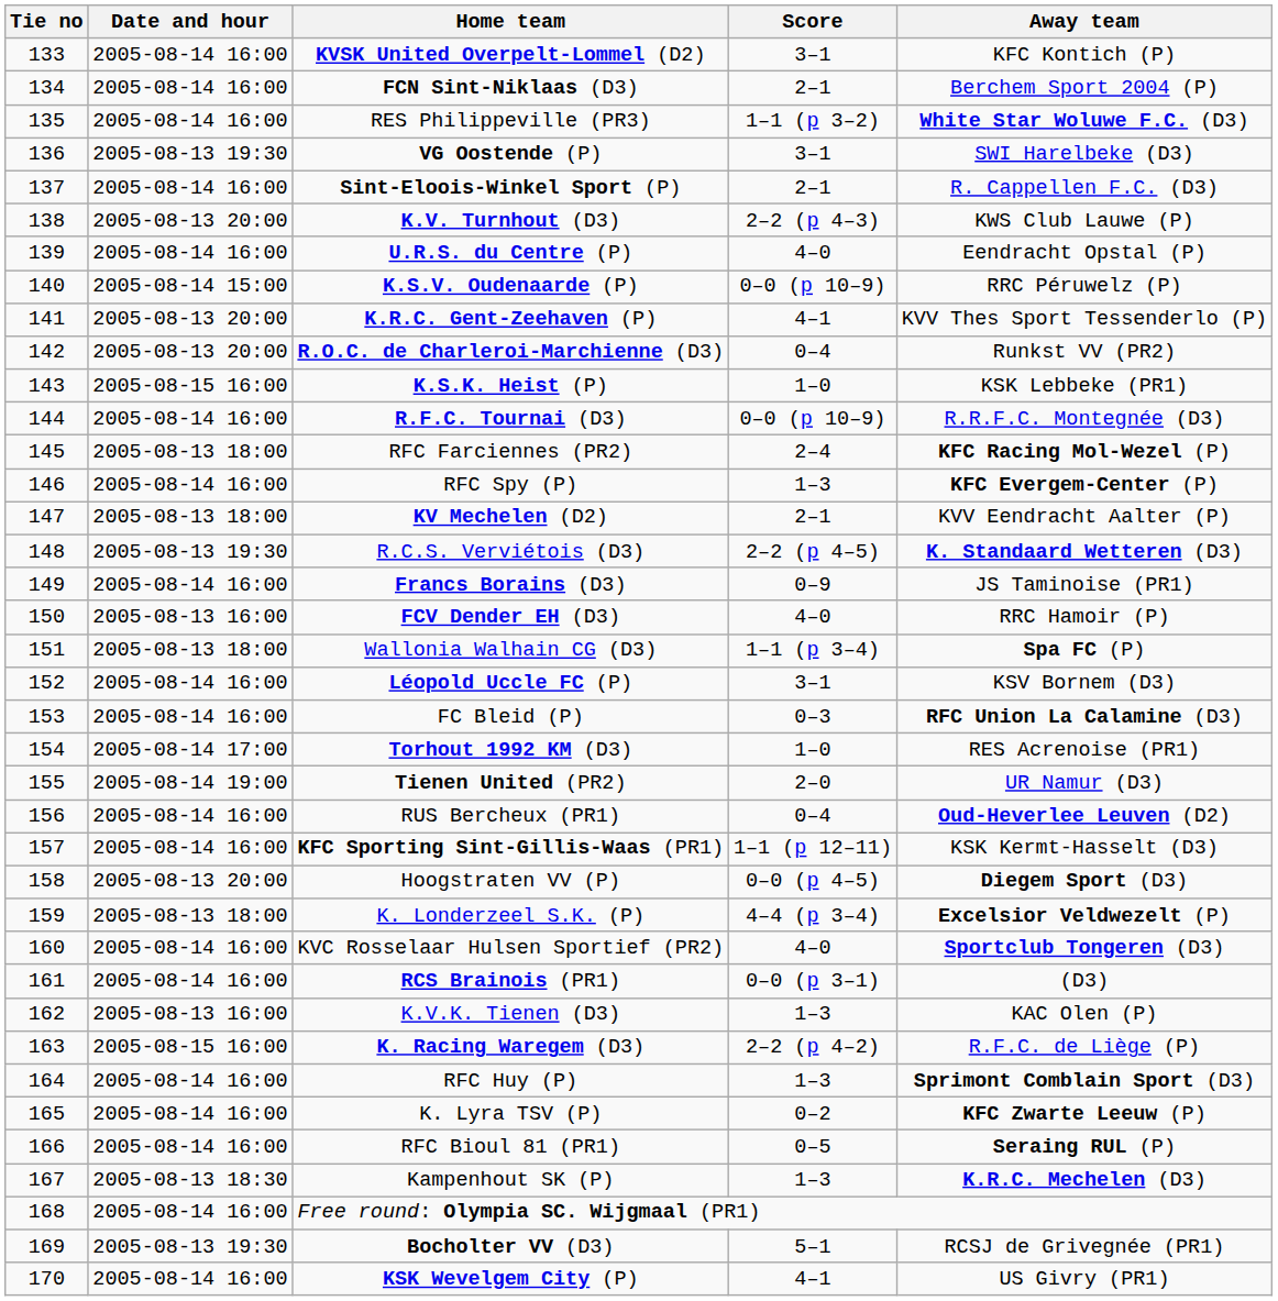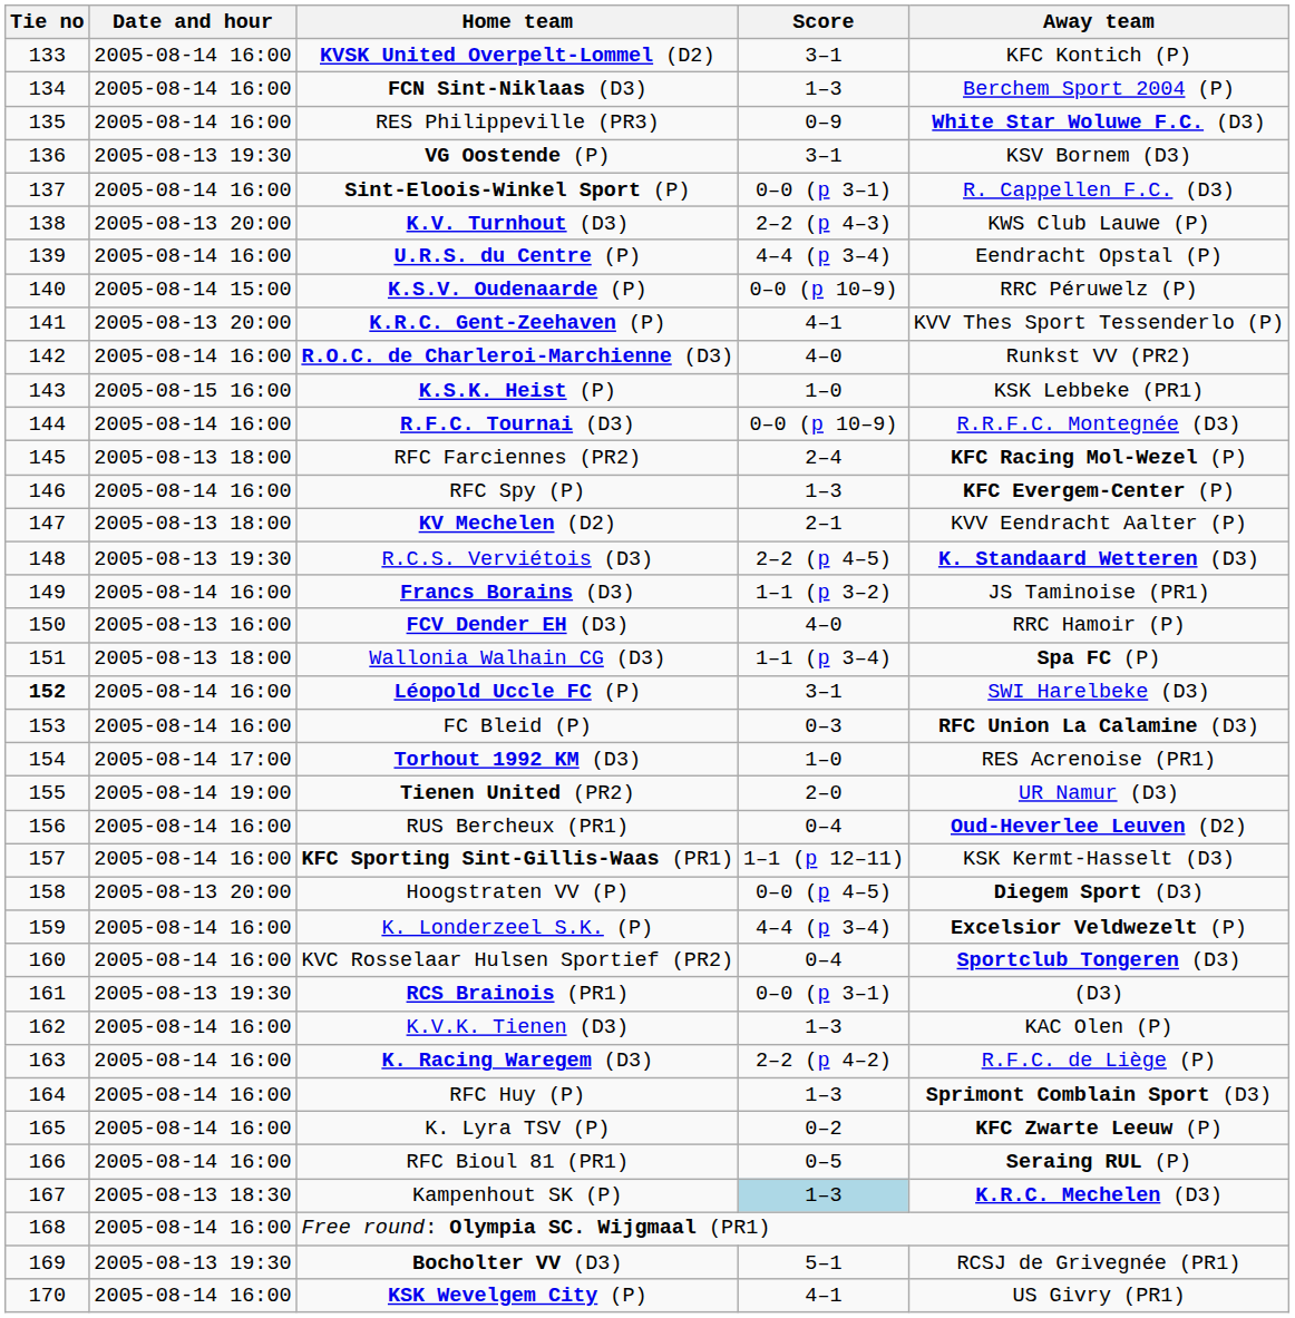FCN Sint-Niklaas (D3) | Score: 2–1 -> 1–3
RES Philippeville (PR3) | Score: 1–1 (p 3–2) -> 0–9
VG Oostende (P) | Away team: SWI Harelbeke (D3) -> KSV Bornem (D3)
Sint-Eloois-Winkel Sport (P) | Score: 2–1 -> 0–0 (p 3–1)
U.R.S. du Centre (P) | Score: 4–0 -> 4–4 (p 3–4)
R.O.C. de Charleroi-Marchienne (D3) | Date and hour: 2005-08-13 20:00 -> 2005-08-14 16:00
R.O.C. de Charleroi-Marchienne (D3) | Score: 0–4 -> 4–0
Francs Borains (D3) | Score: 0–9 -> 1–1 (p 3–2)
Léopold Uccle FC (P) | Tie no: normal -> bold
Léopold Uccle FC (P) | Away team: KSV Bornem (D3) -> SWI Harelbeke (D3)
K. Londerzeel S.K. (P) | Date and hour: 2005-08-13 18:00 -> 2005-08-14 16:00
KVC Rosselaar Hulsen Sportief (PR2) | Score: 4–0 -> 0–4
RCS Brainois (PR1) | Date and hour: 2005-08-14 16:00 -> 2005-08-13 19:30
K.V.K. Tienen (D3) | Date and hour: 2005-08-13 16:00 -> 2005-08-14 16:00
K. Racing Waregem (D3) | Date and hour: 2005-08-15 16:00 -> 2005-08-14 16:00
Kampenhout SK (P) | Score: no background -> lightblue background
